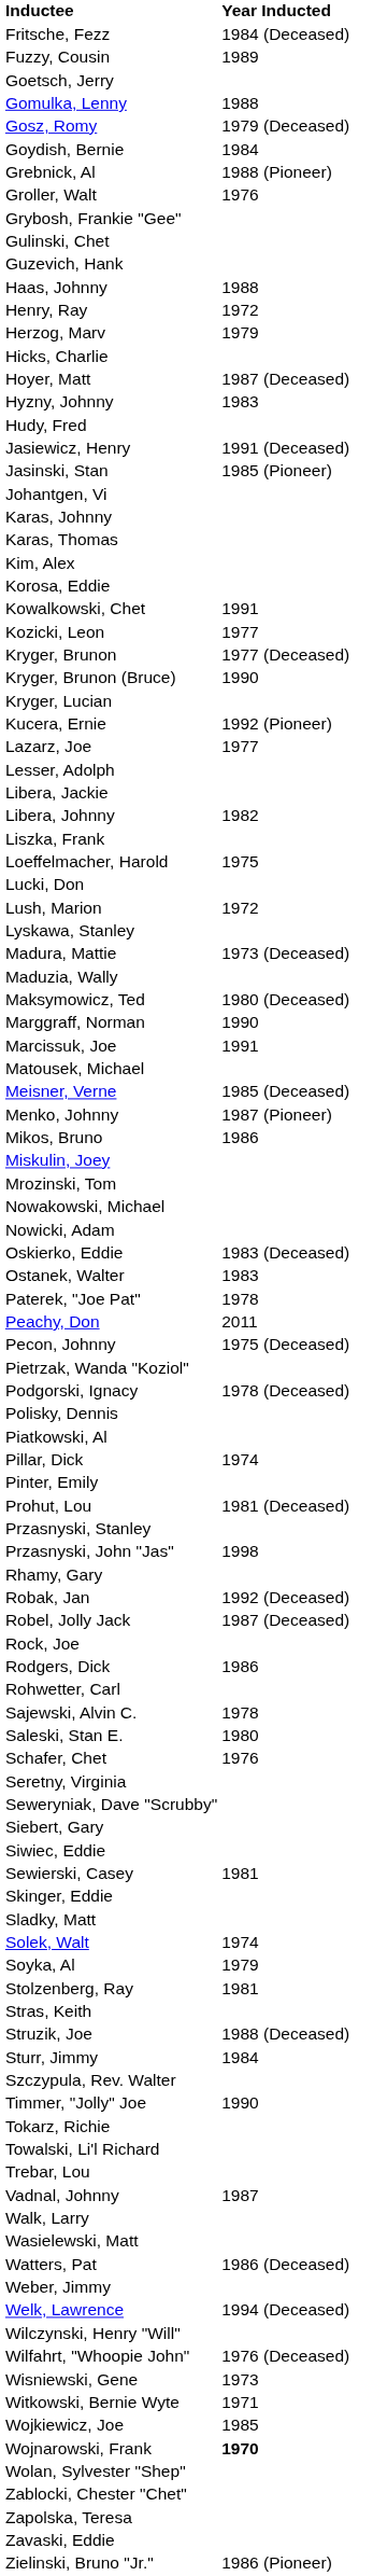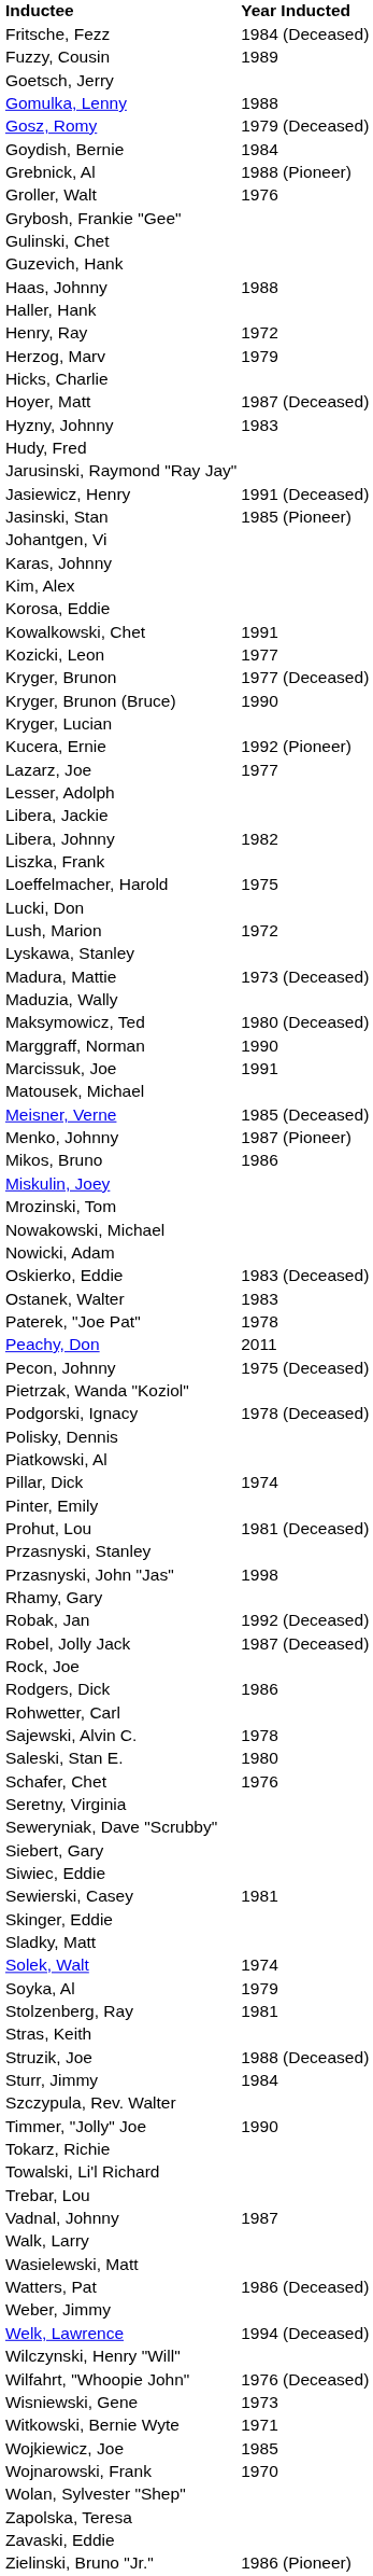+ row: Haller, Hank
+ row: Jarusinski, Raymond "Ray Jay"
- row: Karas, Thomas
Wojnarowski, Frank | Year Inducted: bold -> normal
- row: Zablocki, Chester "Chet"
